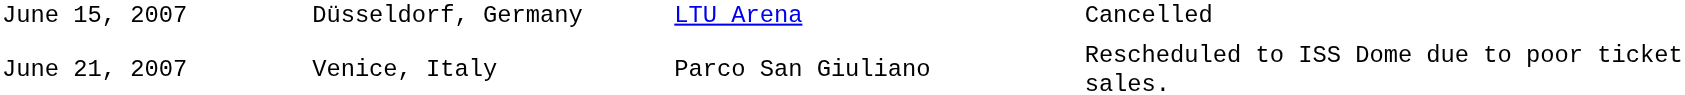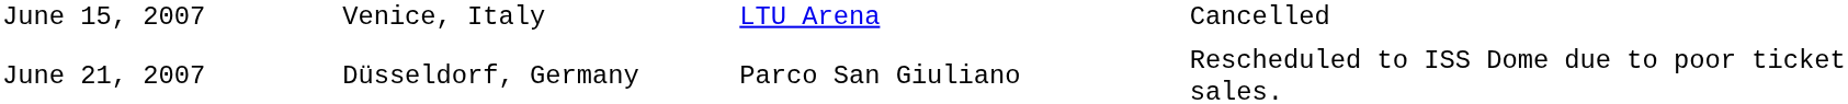June 15, 2007 | column 2: Düsseldorf, Germany -> Venice, Italy
June 21, 2007 | column 2: Venice, Italy -> Düsseldorf, Germany
